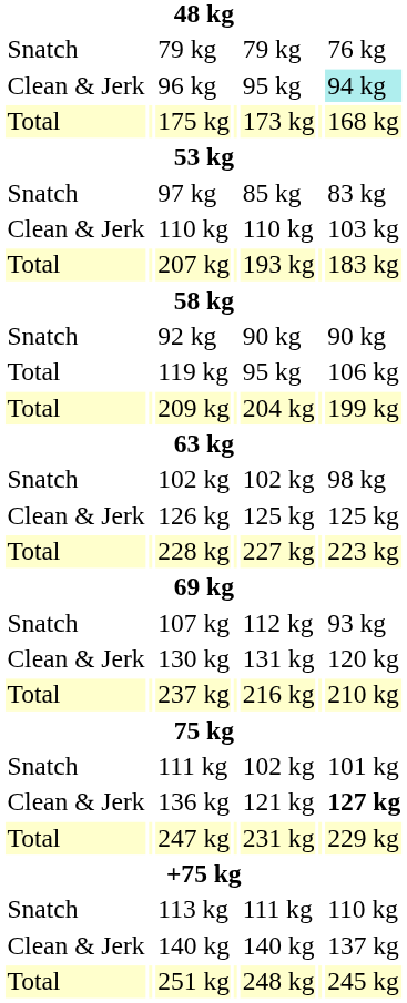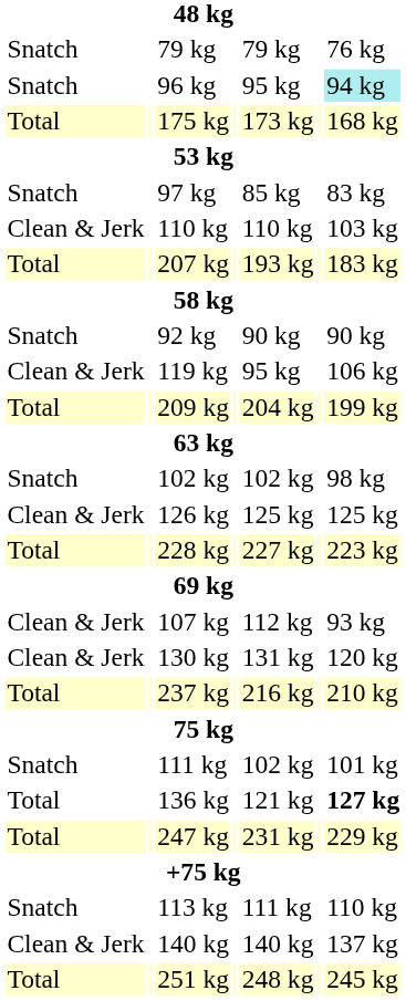96 kg | column 1: Clean & Jerk -> Snatch
119 kg | column 1: Total -> Clean & Jerk
107 kg | column 1: Snatch -> Clean & Jerk
136 kg | column 1: Clean & Jerk -> Total
